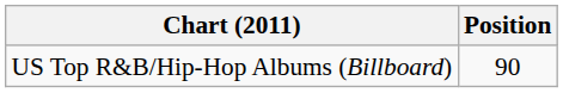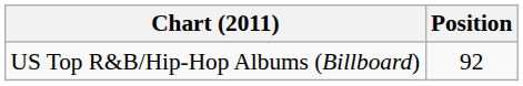US Top R&B/Hip-Hop Albums (Billboard) | Position: 90 -> 92
